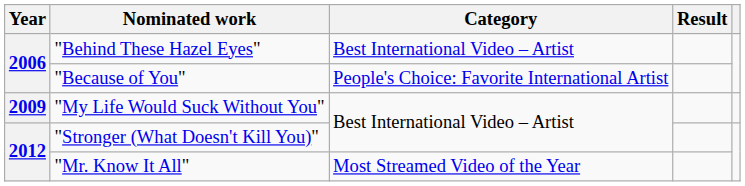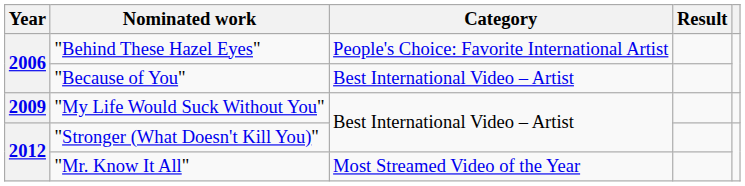"Behind These Hazel Eyes" | Category: Best International Video – Artist -> People's Choice: Favorite International Artist
"Because of You" | Category: People's Choice: Favorite International Artist -> Best International Video – Artist
